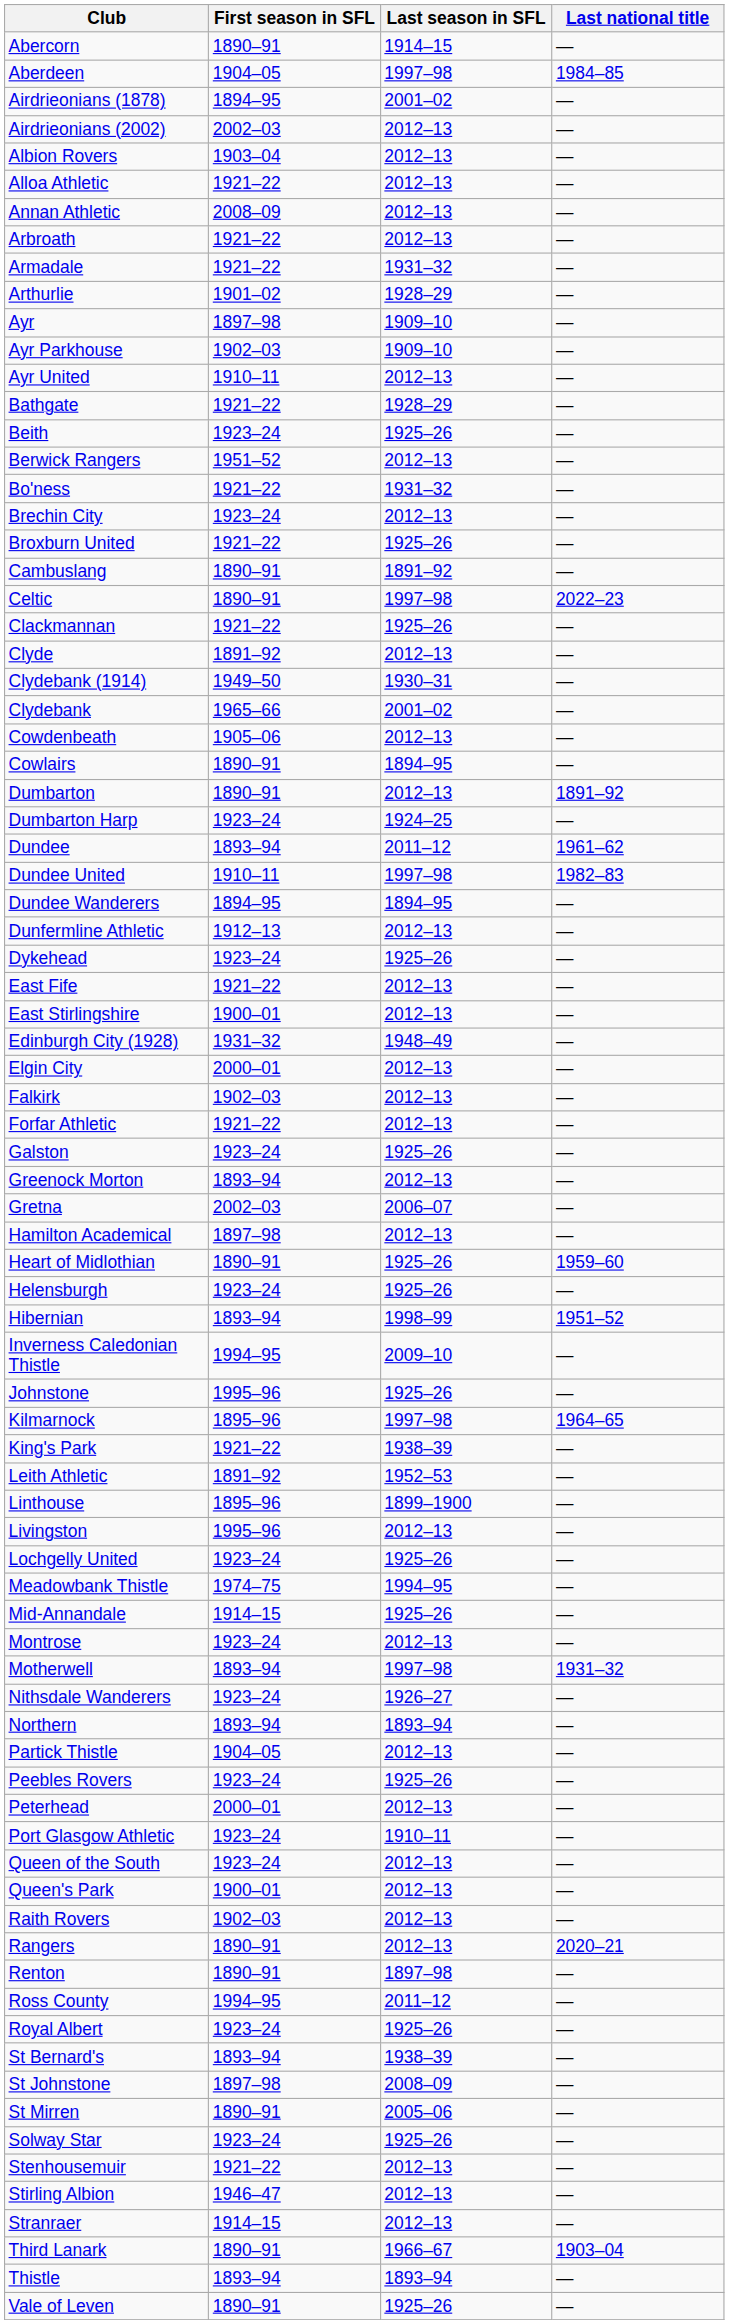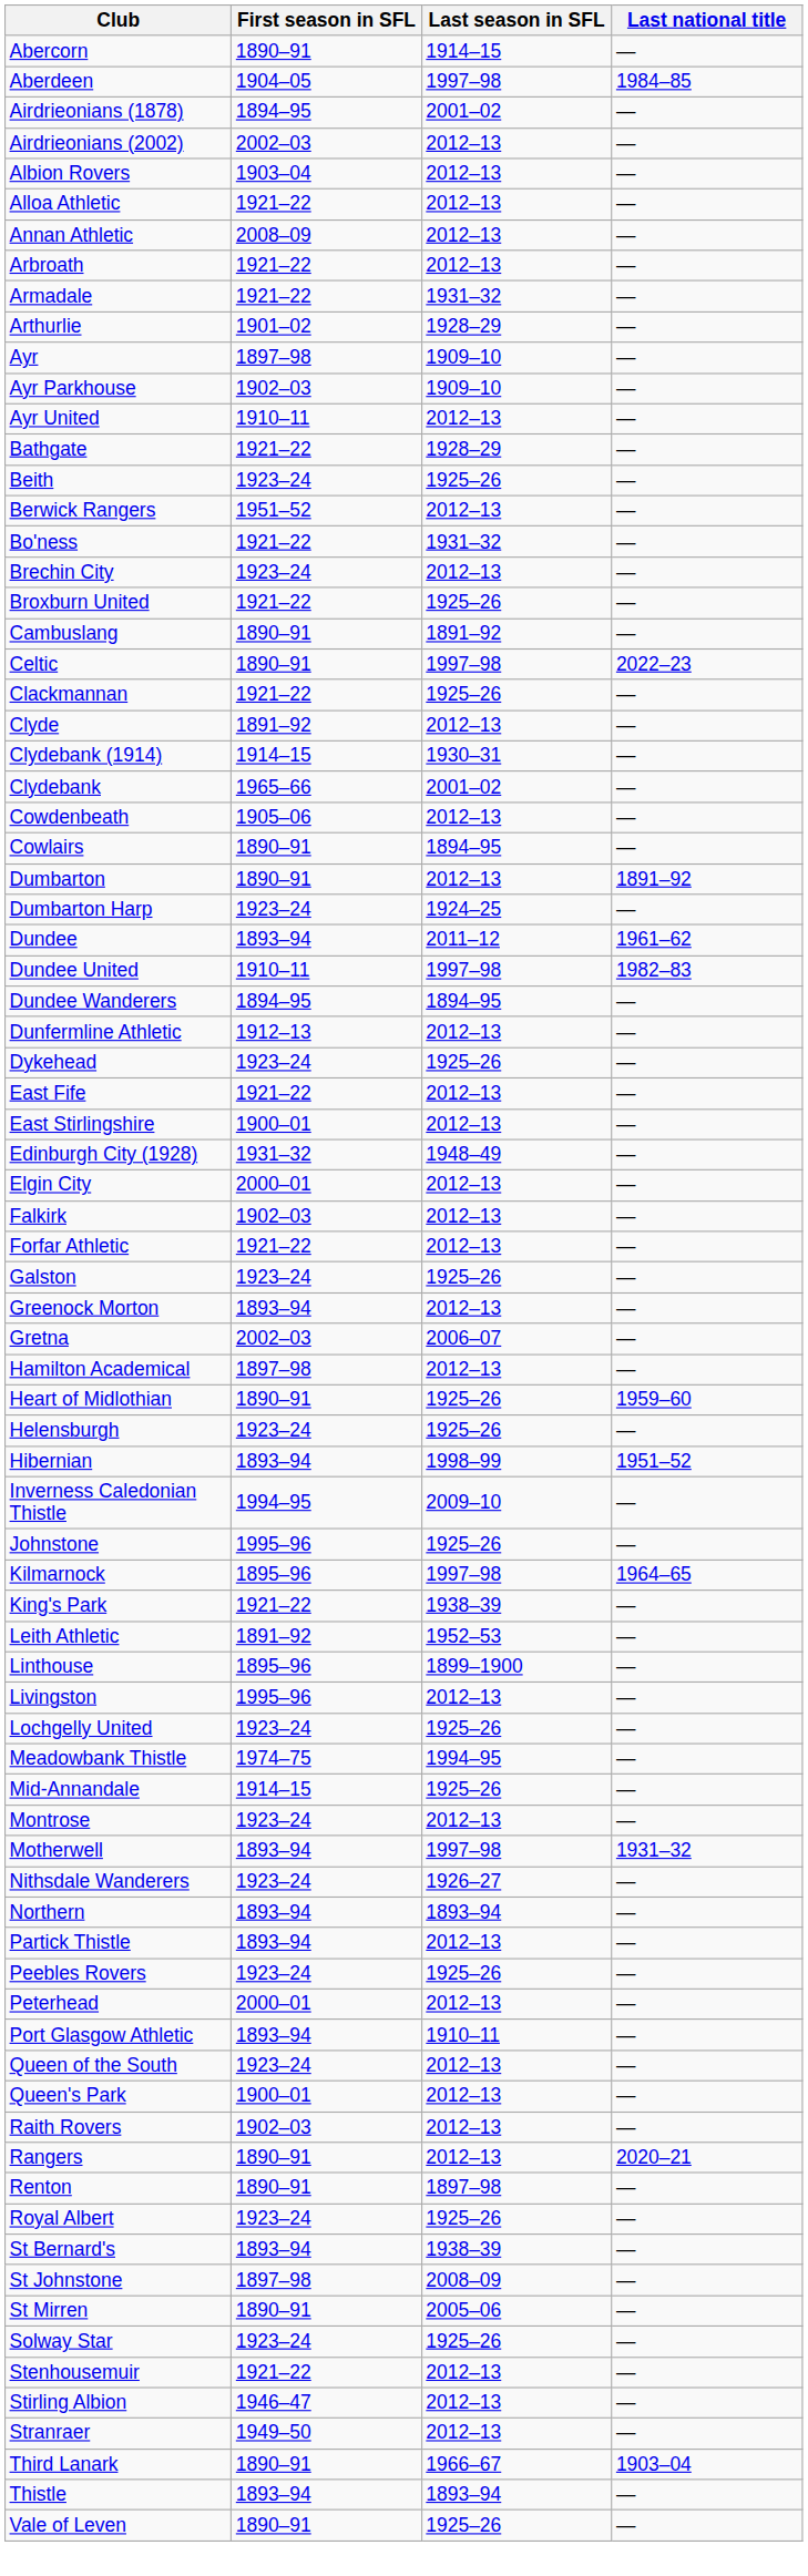Clydebank (1914) | First season in SFL: 1949–50 -> 1914–15
Partick Thistle | First season in SFL: 1904–05 -> 1893–94
Port Glasgow Athletic | First season in SFL: 1923–24 -> 1893–94
- row: Ross County | 1994–95 | 2011–12 | —
Stranraer | First season in SFL: 1914–15 -> 1949–50
